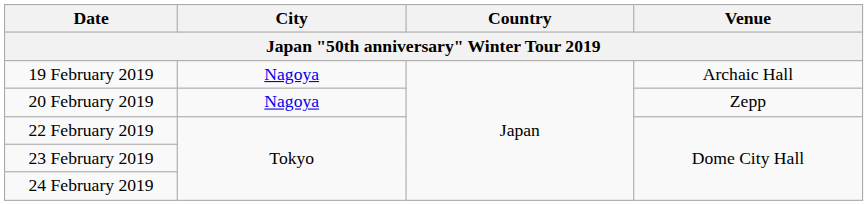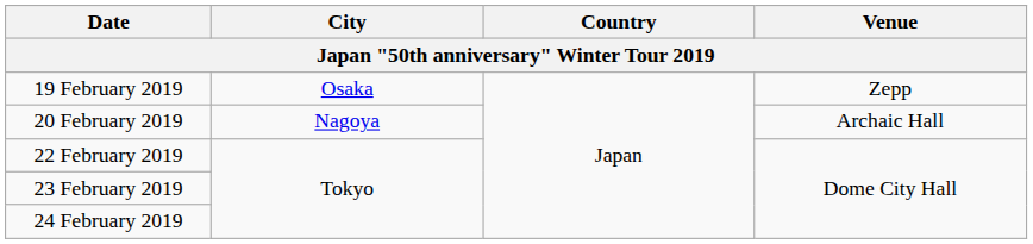19 February 2019 | City: Nagoya -> Osaka
19 February 2019 | Venue: Archaic Hall -> Zepp
20 February 2019 | Venue: Zepp -> Archaic Hall
